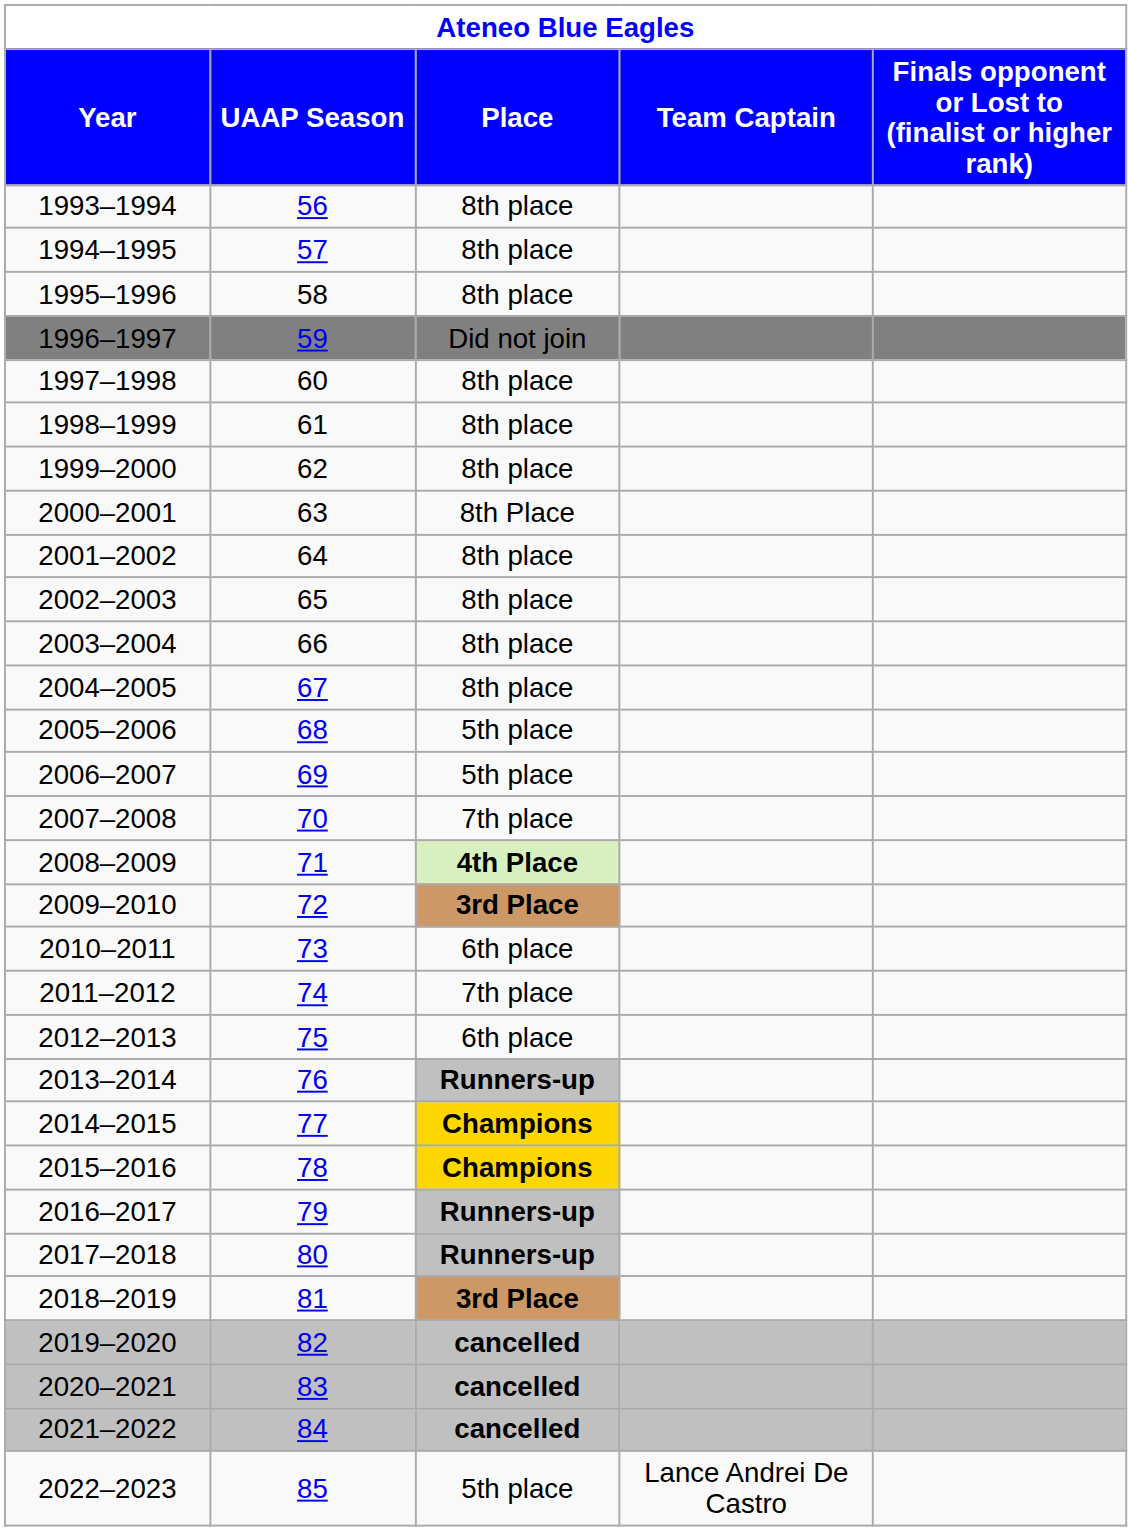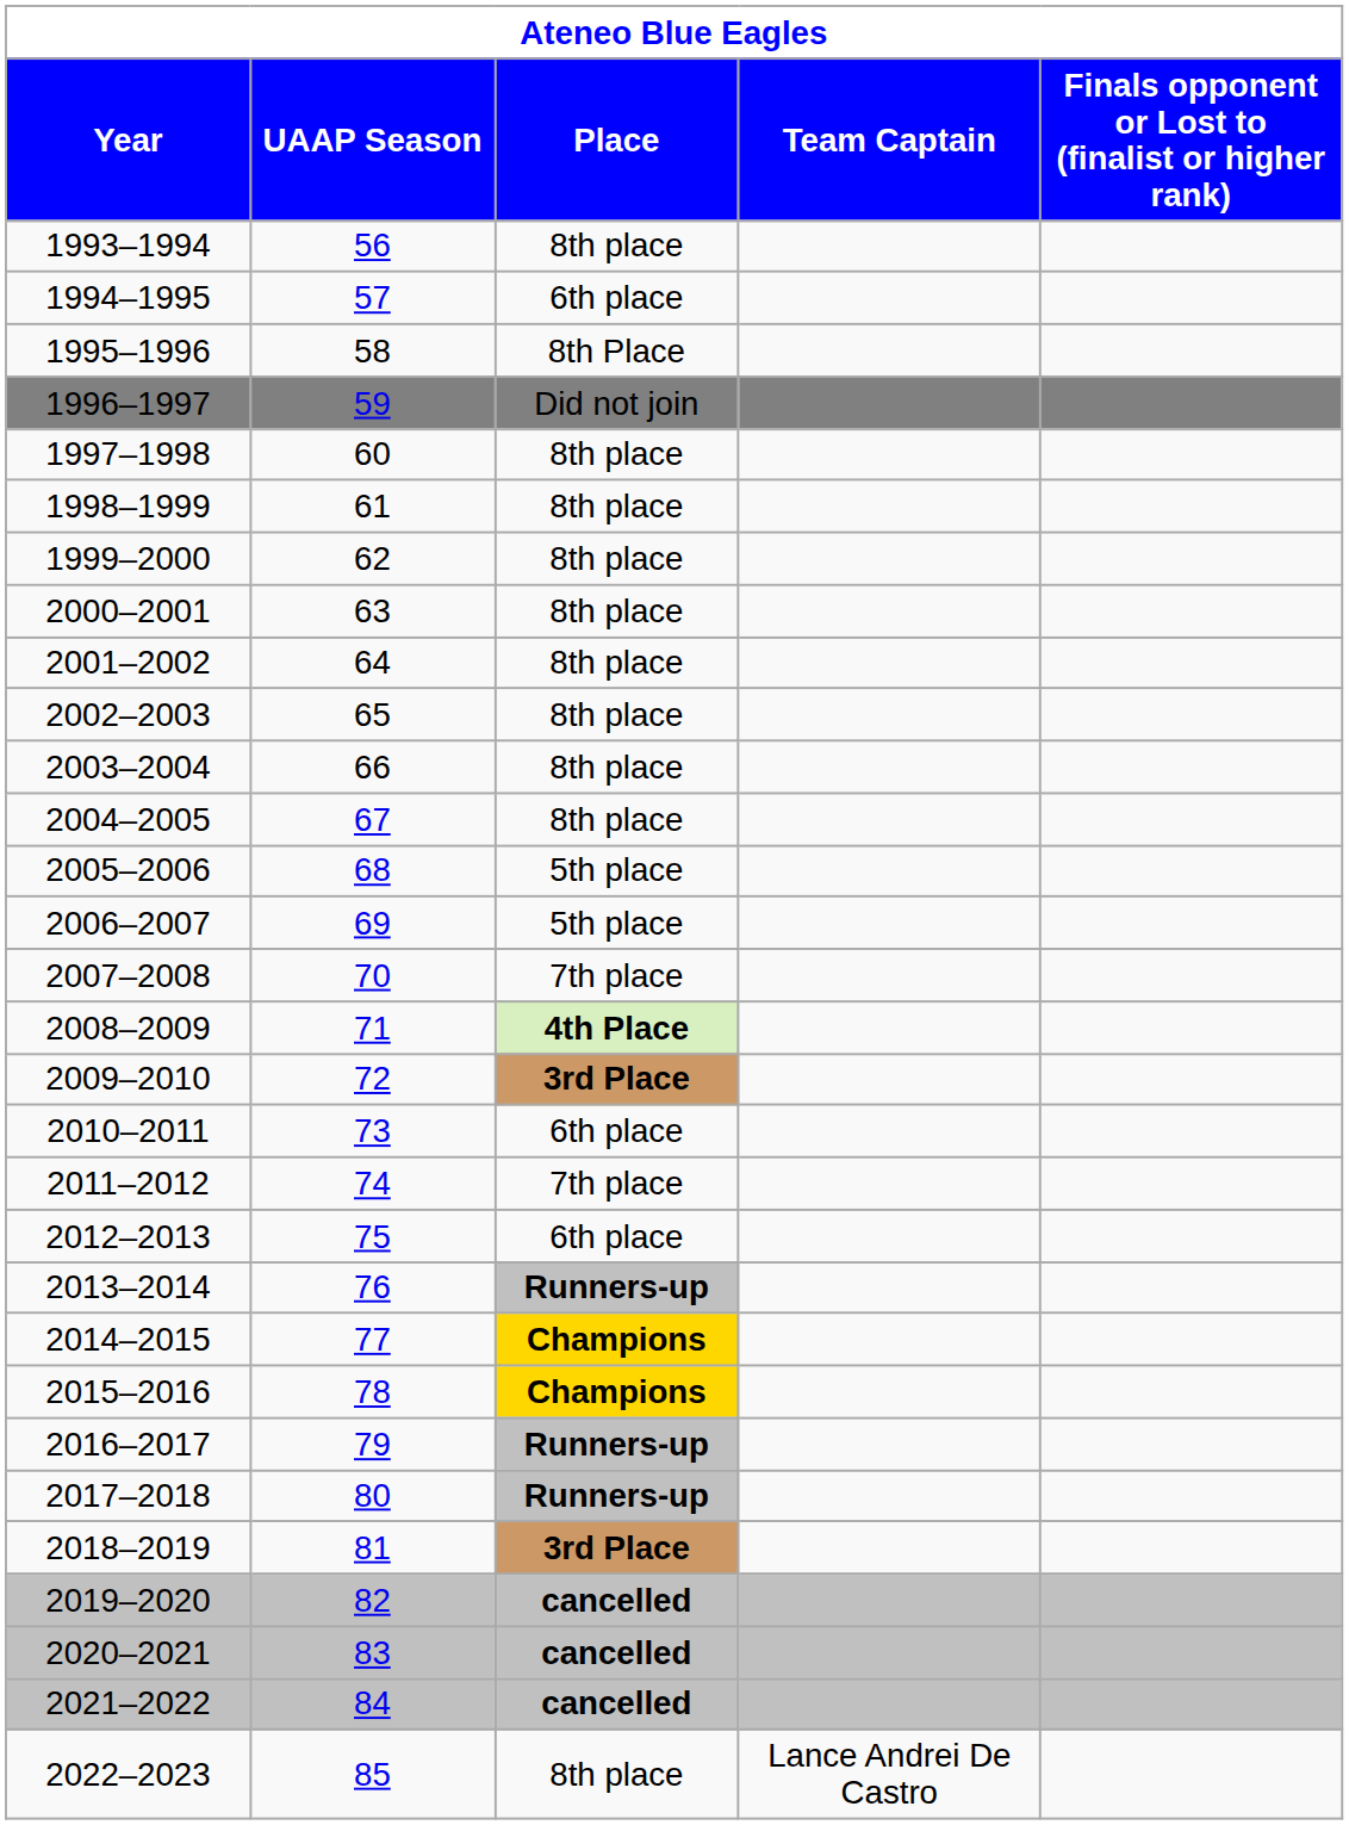1994–1995 | Place: 8th place -> 6th place
1995–1996 | Place: 8th place -> 8th Place
2000–2001 | Place: 8th Place -> 8th place
2022–2023 | Place: 5th place -> 8th place
